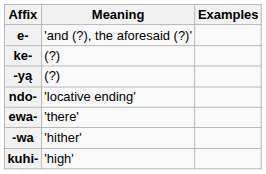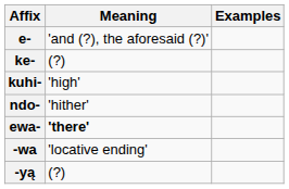rows swapped: kuhi- <-> -yą
ndo- | Meaning: 'locative ending' -> 'hither'
ewa- | Meaning: normal -> bold
-wa | Meaning: 'hither' -> 'locative ending'
